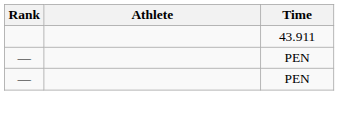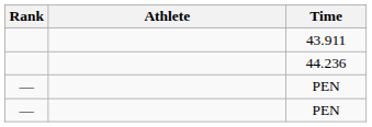+ row: 44.236
